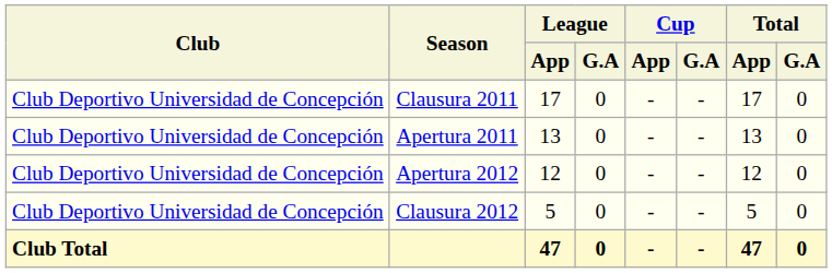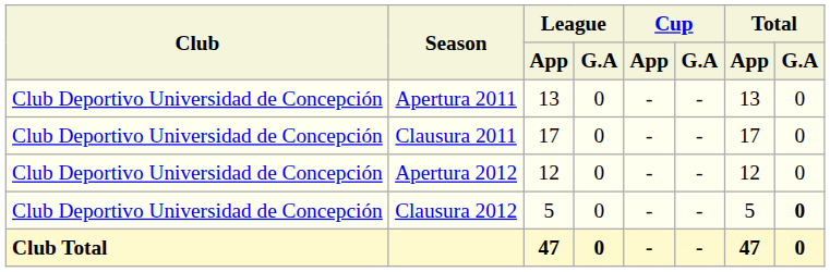rows swapped: Apertura 2011 <-> Clausura 2011
Clausura 2012 | Total / G.A: normal -> bold
